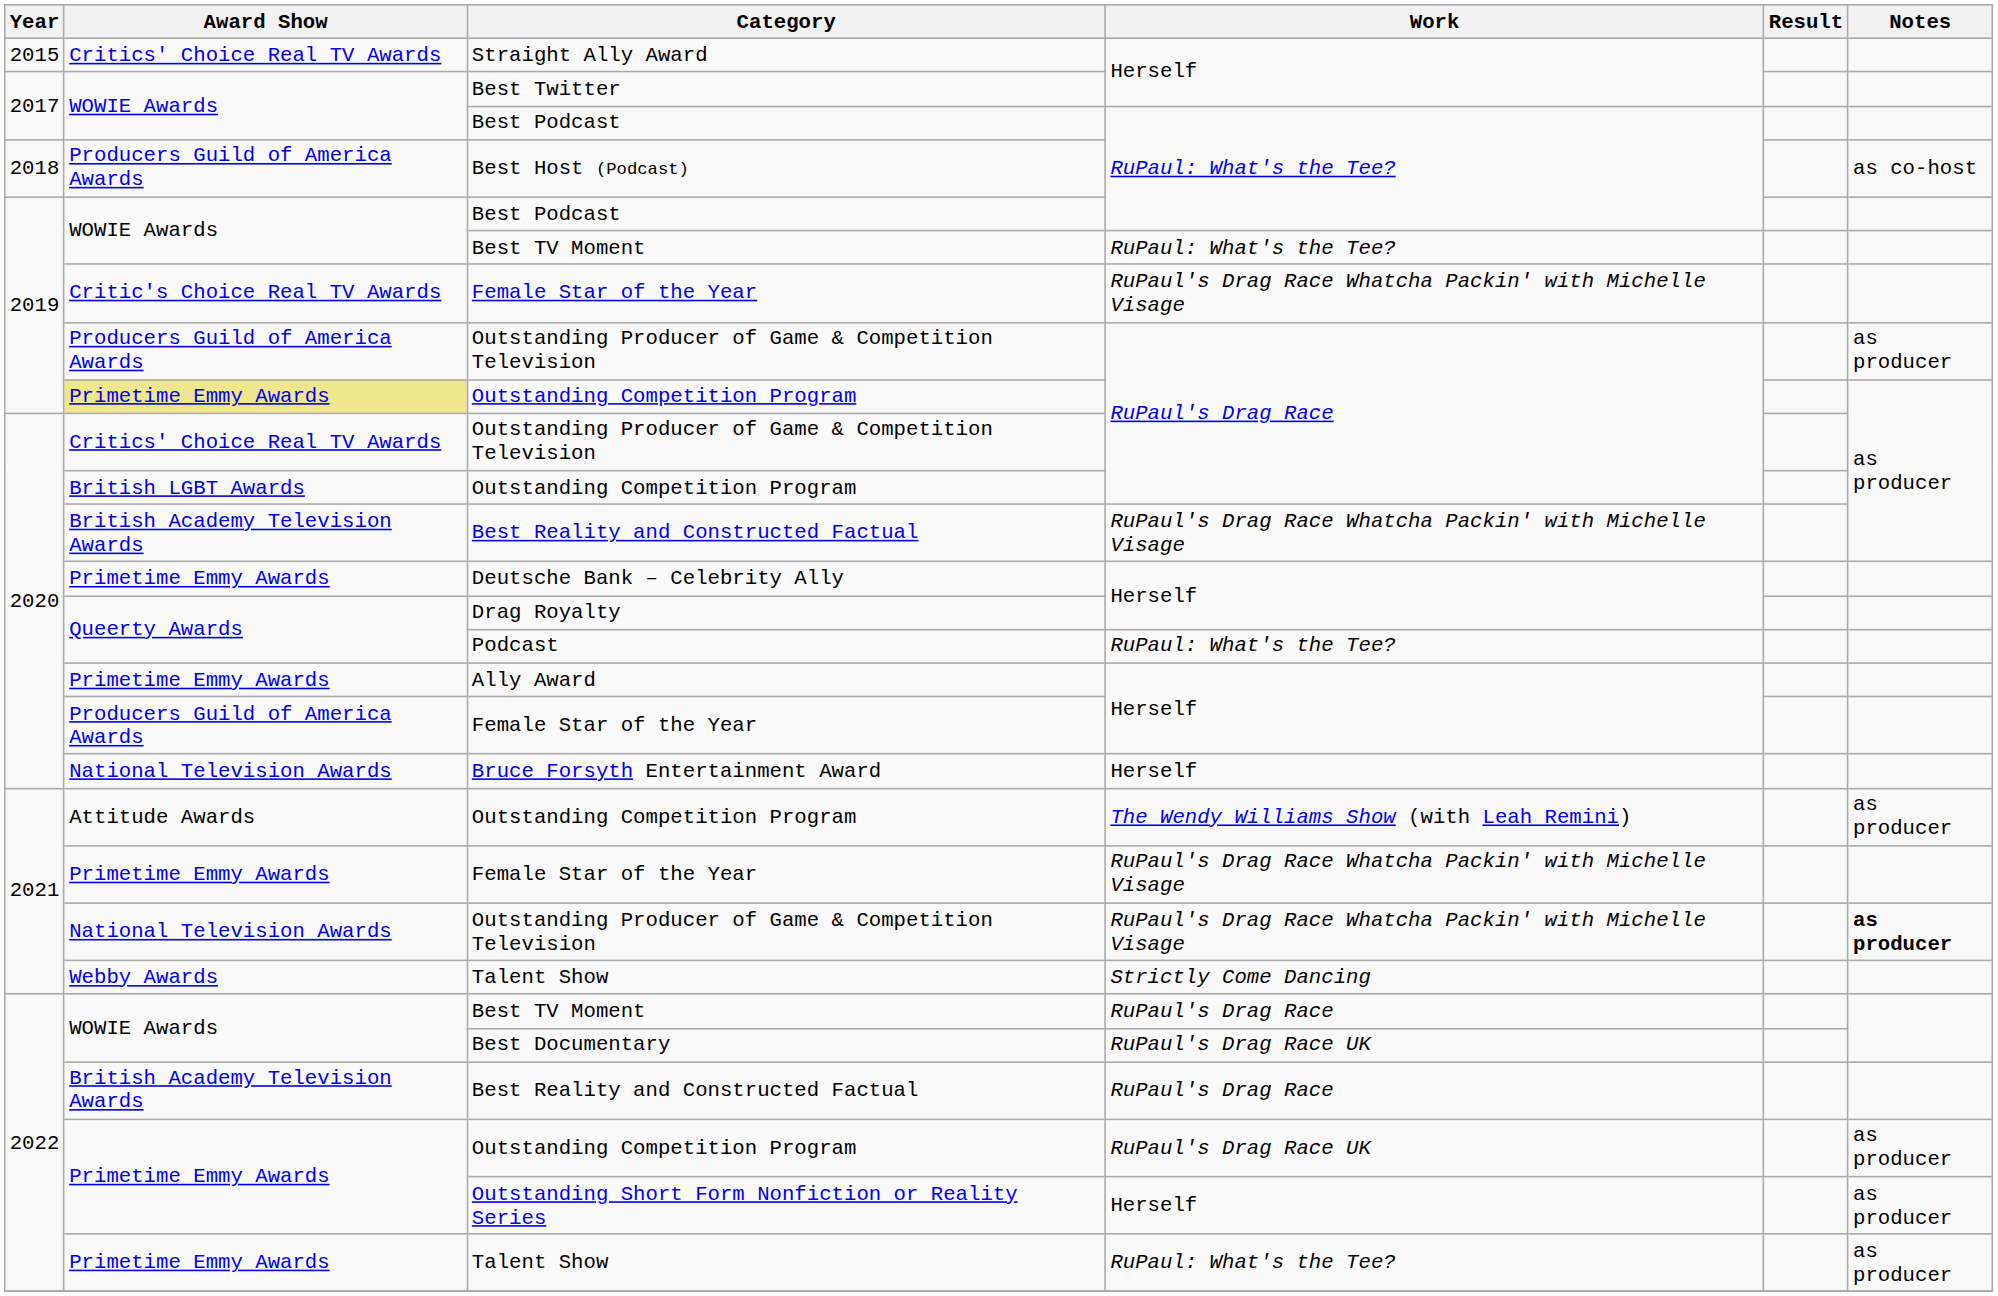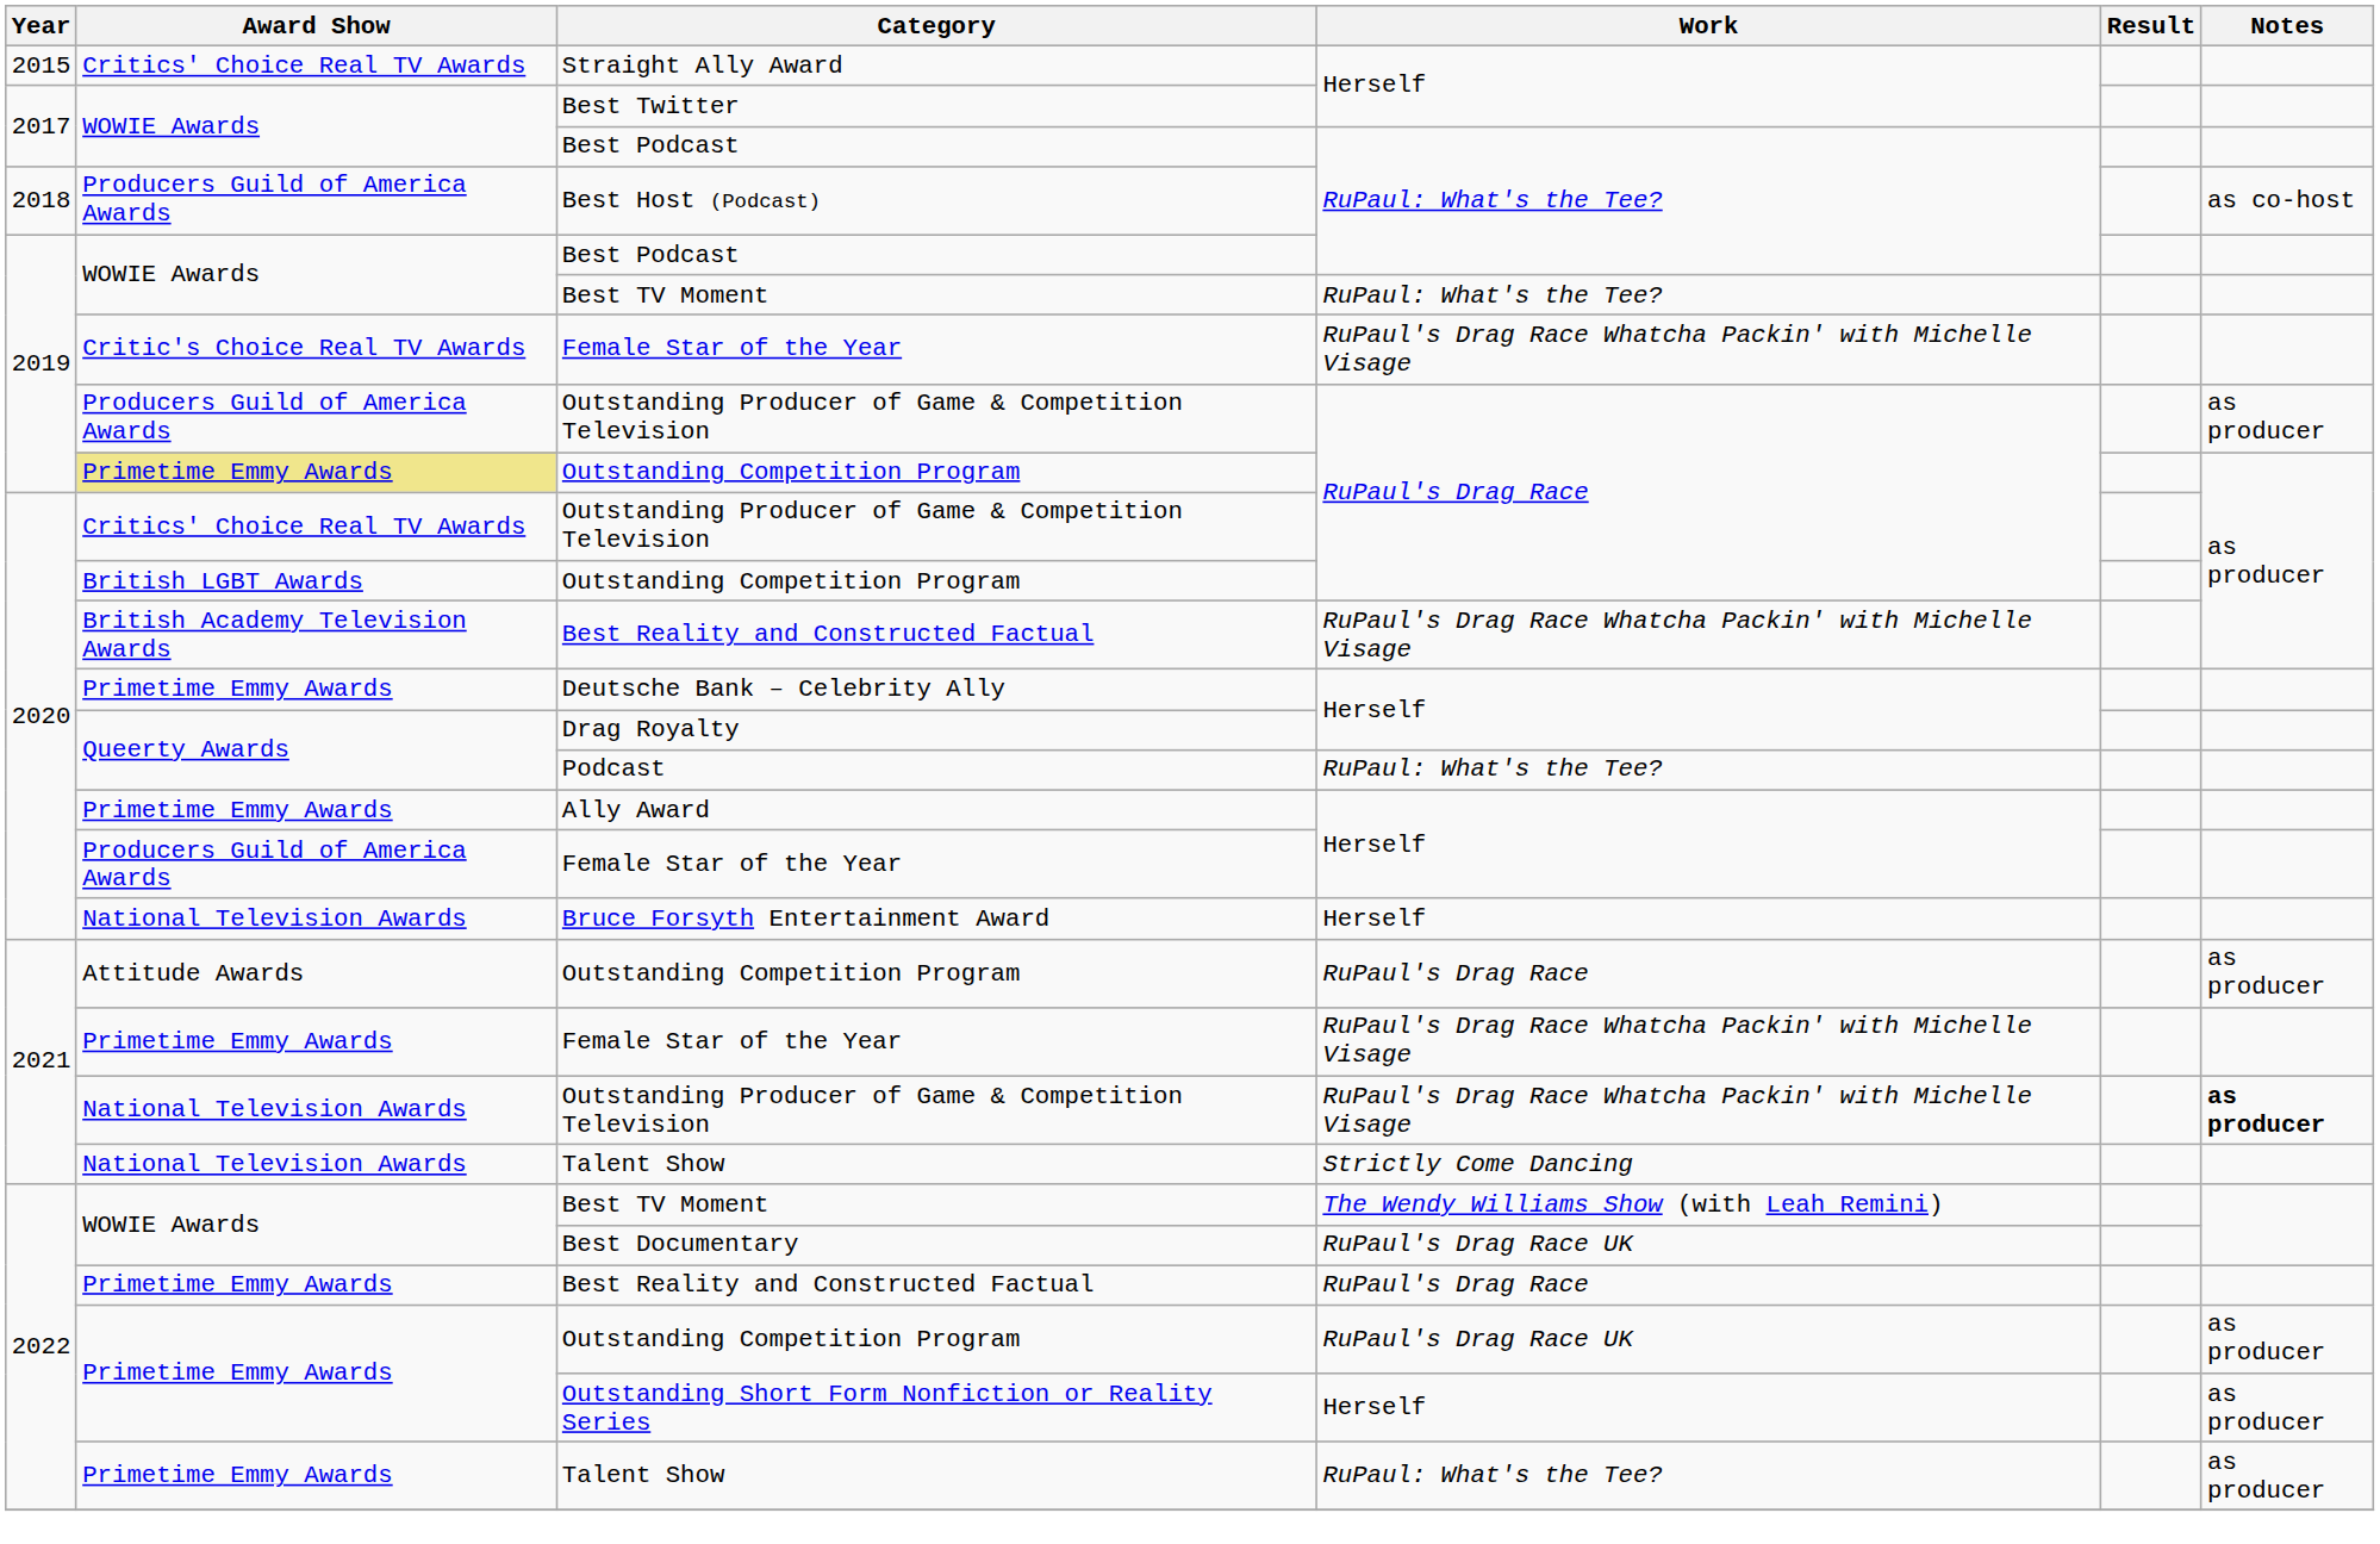2021 / Outstanding Competition Program | Work: The Wendy Williams Show (with Leah Remini) -> RuPaul's Drag Race
2021 / Talent Show | Award Show: Webby Awards -> National Television Awards
2022 / Best TV Moment | Work: RuPaul's Drag Race -> The Wendy Williams Show (with Leah Remini)
2022 / Best Reality and Constructed Factual | Award Show: British Academy Television Awards -> Primetime Emmy Awards
